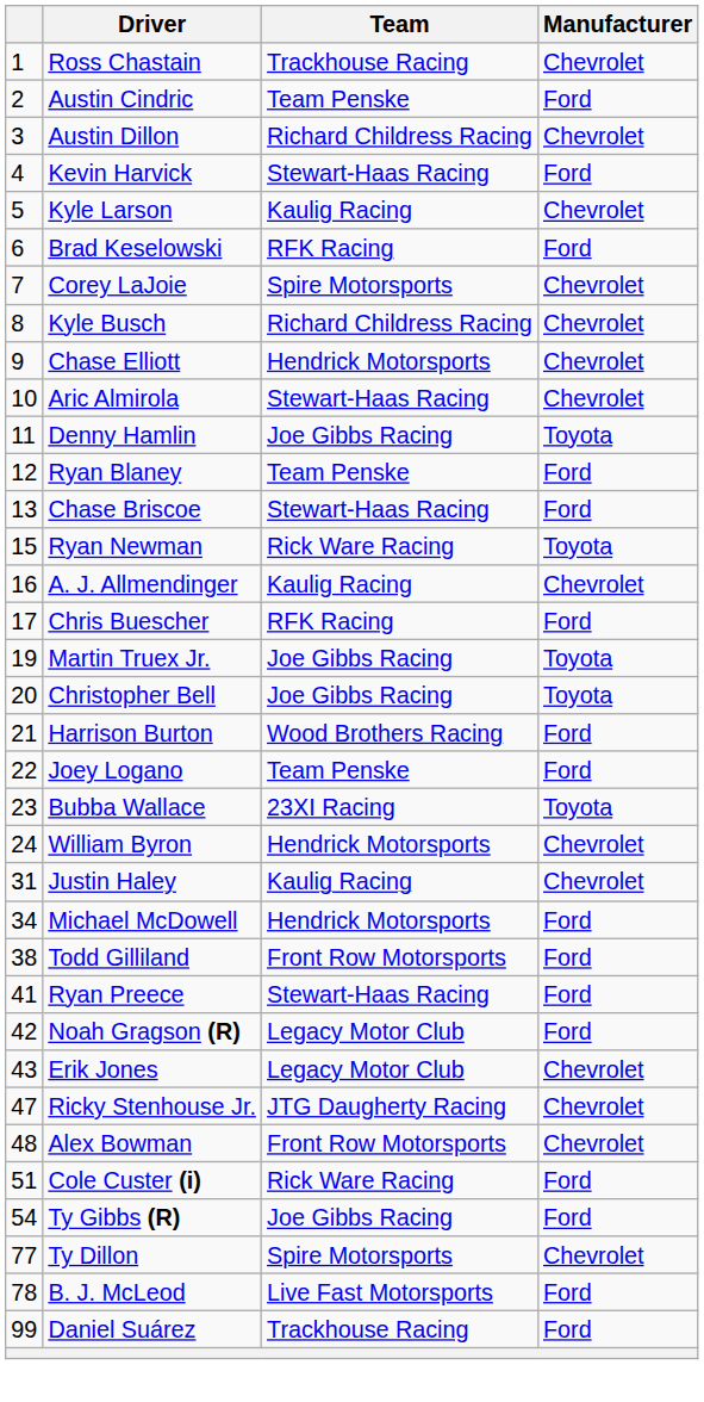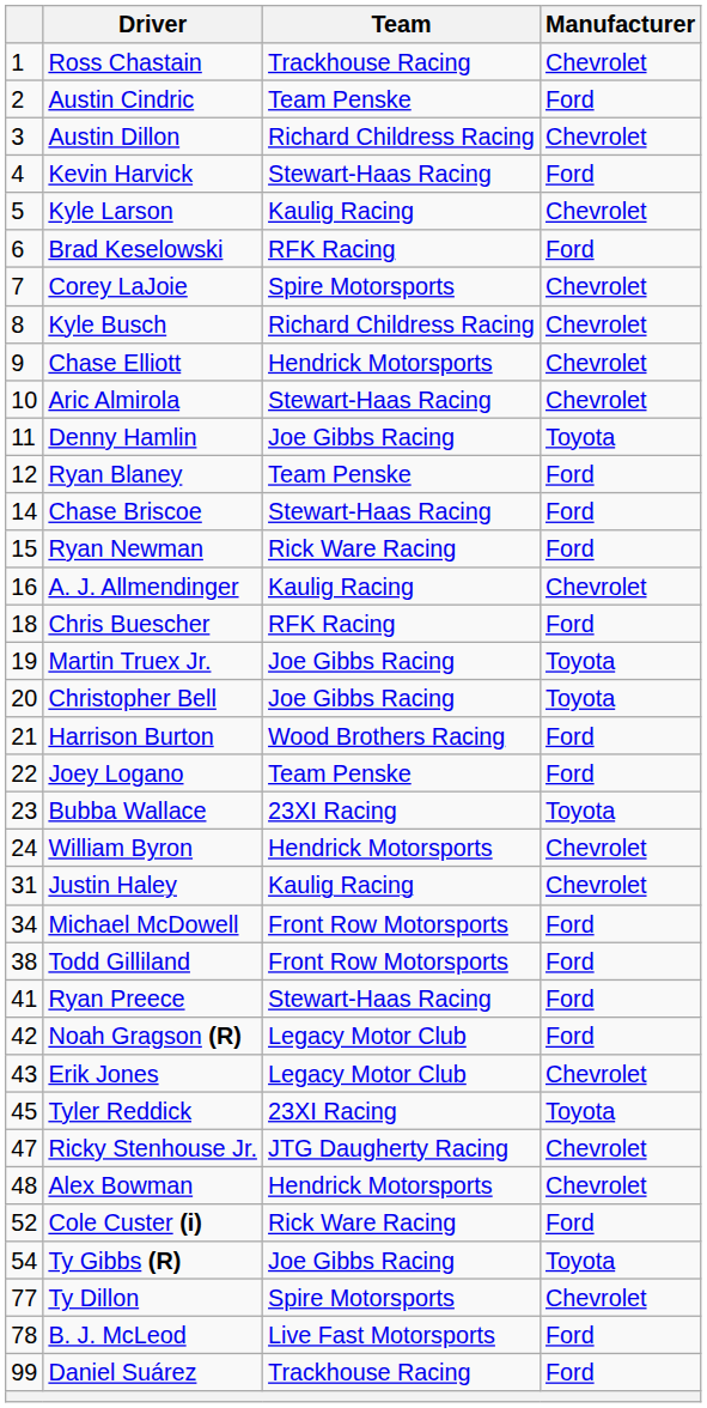Chase Briscoe | column 1: 13 -> 14
Ryan Newman | Manufacturer: Toyota -> Ford
Chris Buescher | column 1: 17 -> 18
Michael McDowell | Team: Hendrick Motorsports -> Front Row Motorsports
+ row: 45 | Tyler Reddick | 23XI Racing | Toyota
Alex Bowman | Team: Front Row Motorsports -> Hendrick Motorsports
Cole Custer (i) | column 1: 51 -> 52
Ty Gibbs (R) | Manufacturer: Ford -> Toyota
